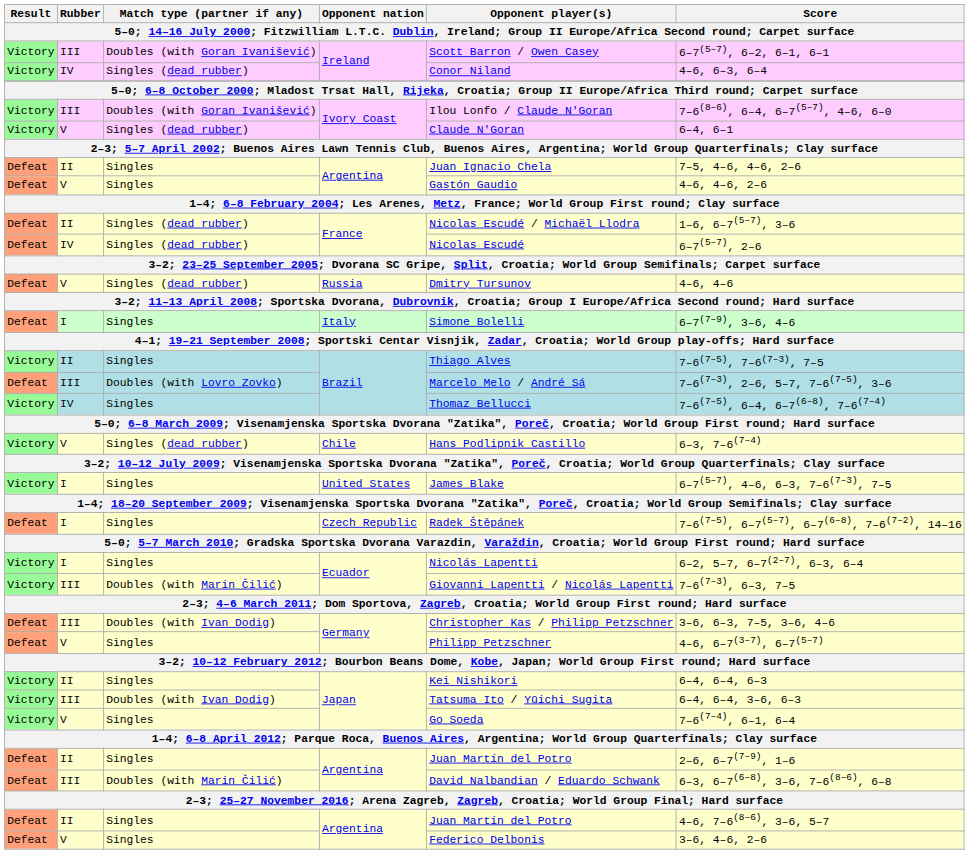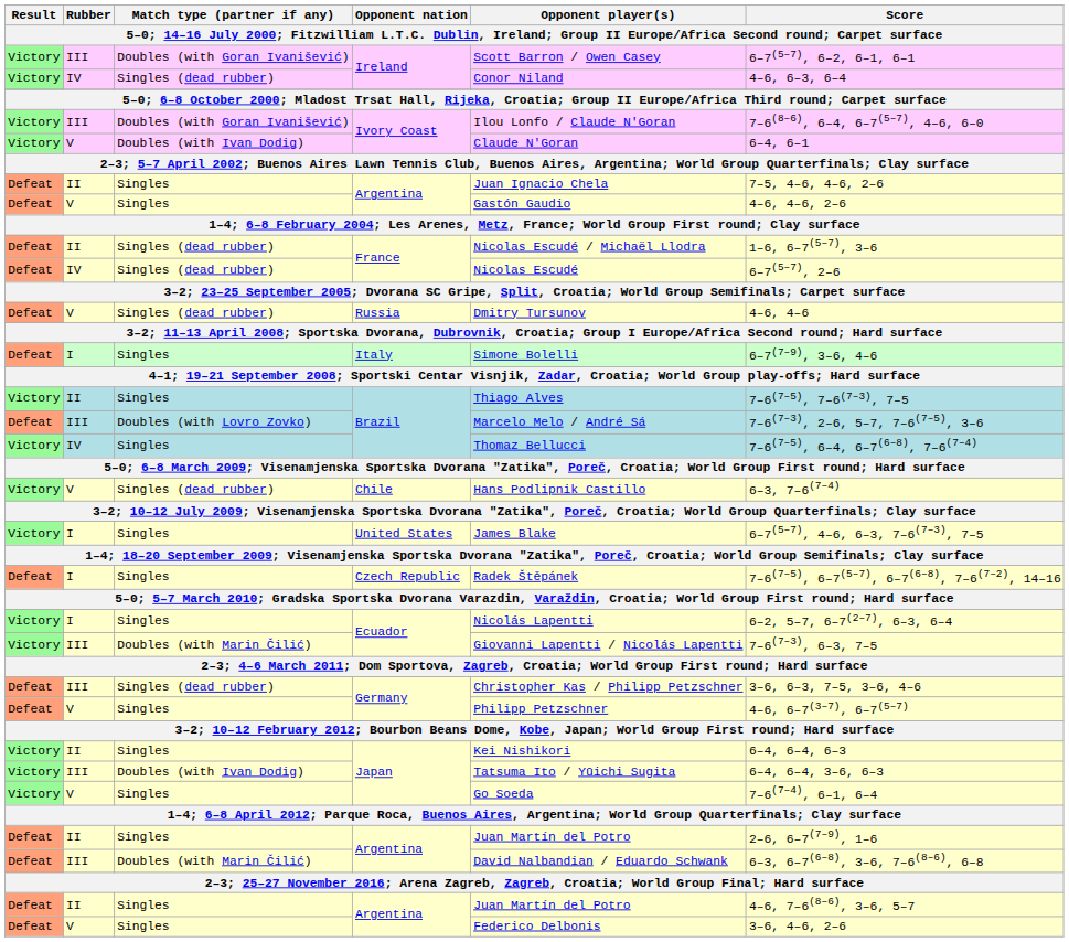V / Ivory Coast | Match type (partner if any): Singles (dead rubber) -> Doubles (with Ivan Dodig)
III / Germany | Match type (partner if any): Doubles (with Ivan Dodig) -> Singles (dead rubber)
